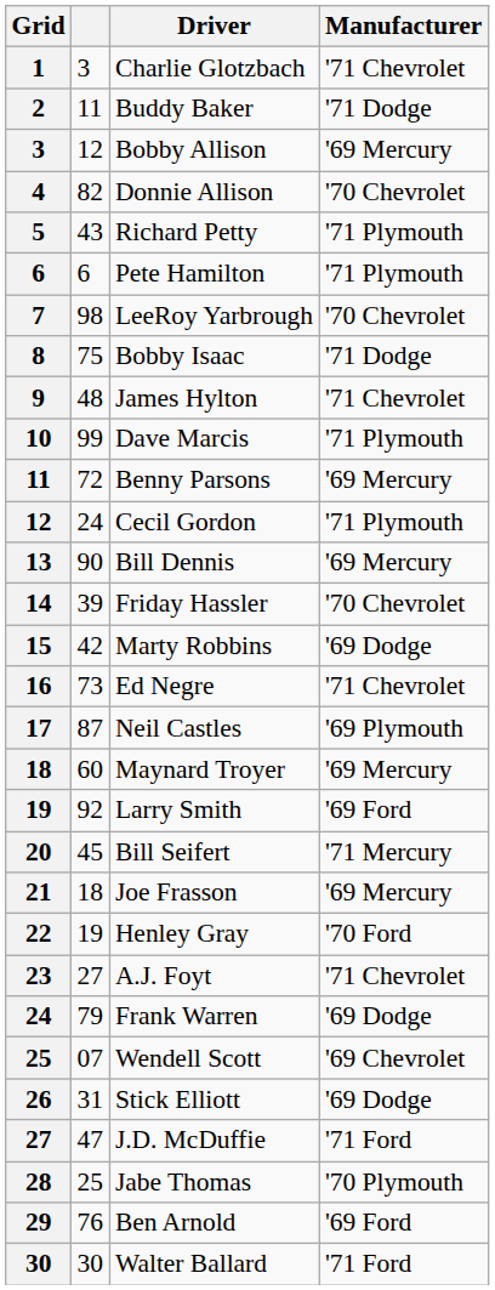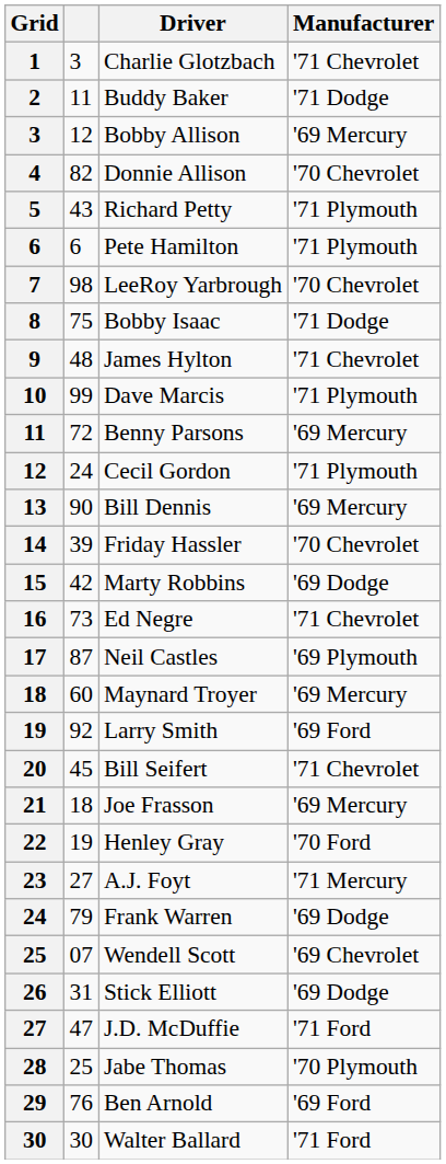Bill Seifert | Manufacturer: '71 Mercury -> '71 Chevrolet
A.J. Foyt | Manufacturer: '71 Chevrolet -> '71 Mercury
